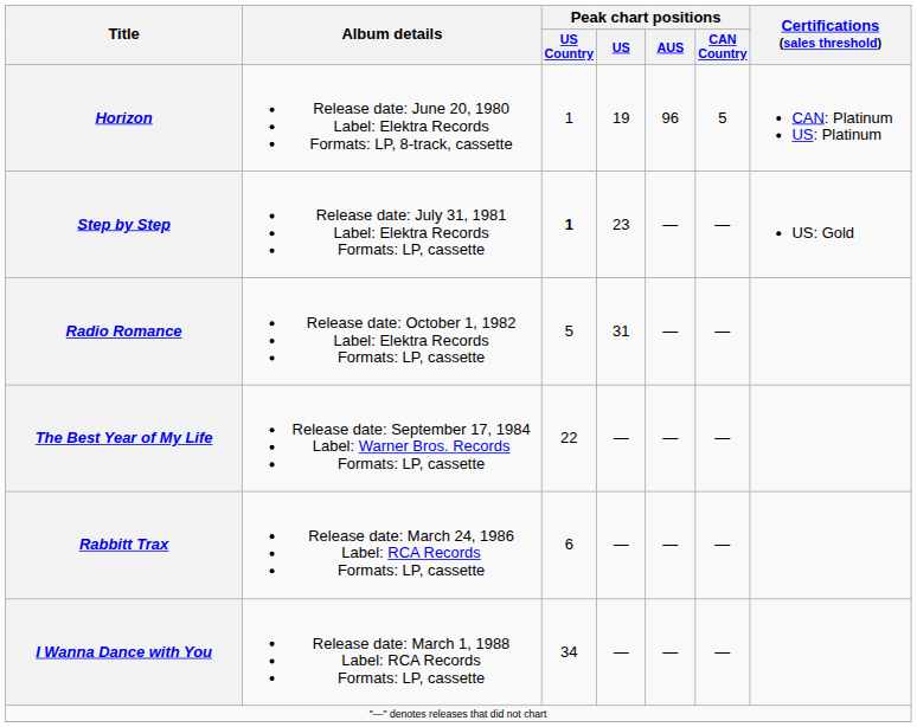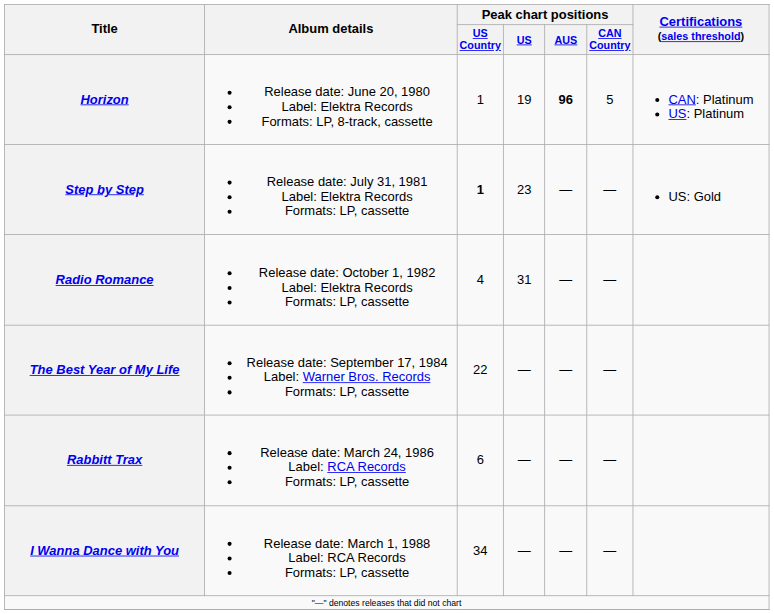Horizon | Peak chart positions / AUS: normal -> bold
Radio Romance | Peak chart positions / US Country: 5 -> 4
